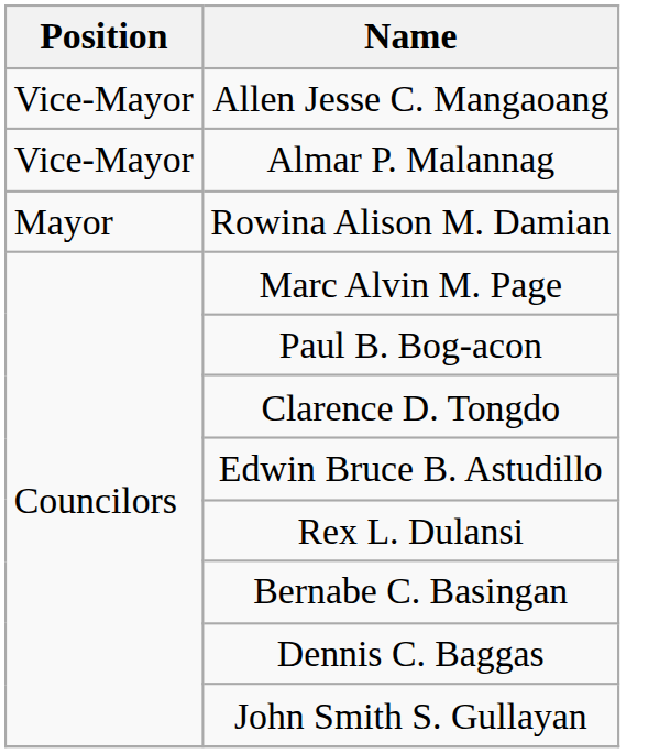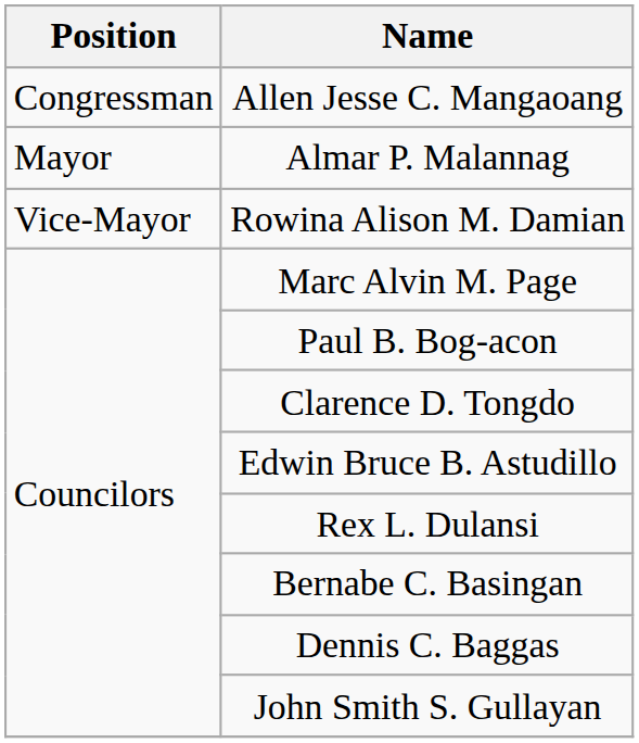Allen Jesse C. Mangaoang | Position: Vice-Mayor -> Congressman
Almar P. Malannag | Position: Vice-Mayor -> Mayor
Rowina Alison M. Damian | Position: Mayor -> Vice-Mayor
